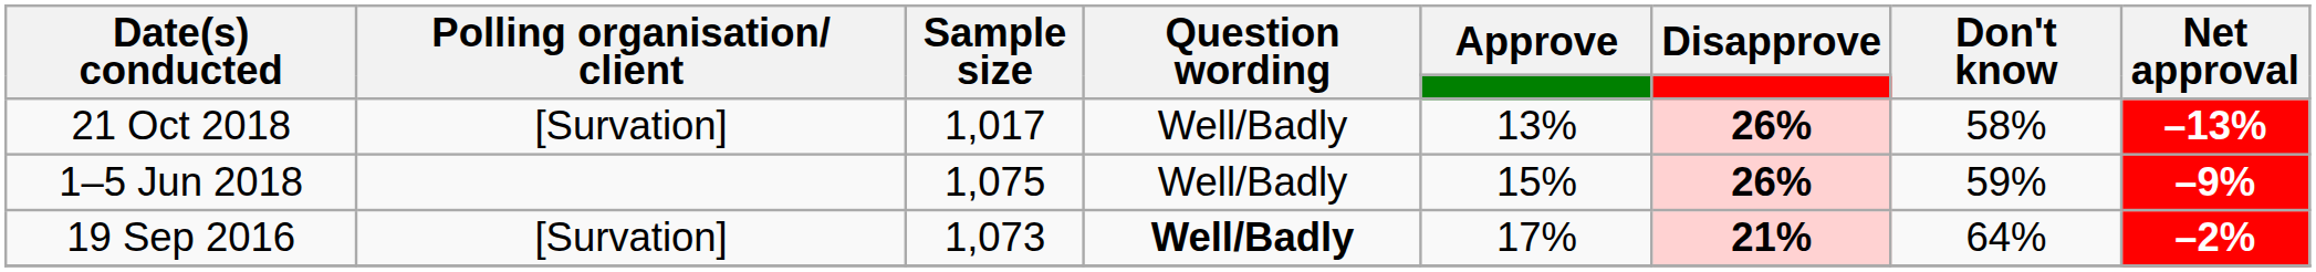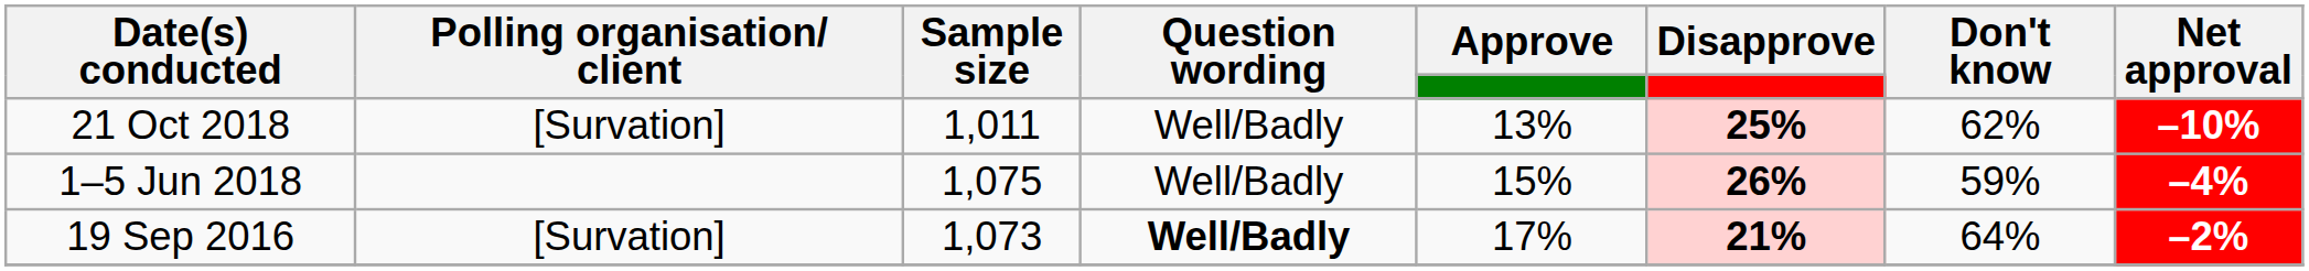21 Oct 2018 | Sample size: 1,017 -> 1,011
21 Oct 2018 | Disapprove: 26% -> 25%
21 Oct 2018 | Don't know: 58% -> 62%
21 Oct 2018 | Net approval: –13% -> –10%
1–5 Jun 2018 | Net approval: –9% -> –4%
